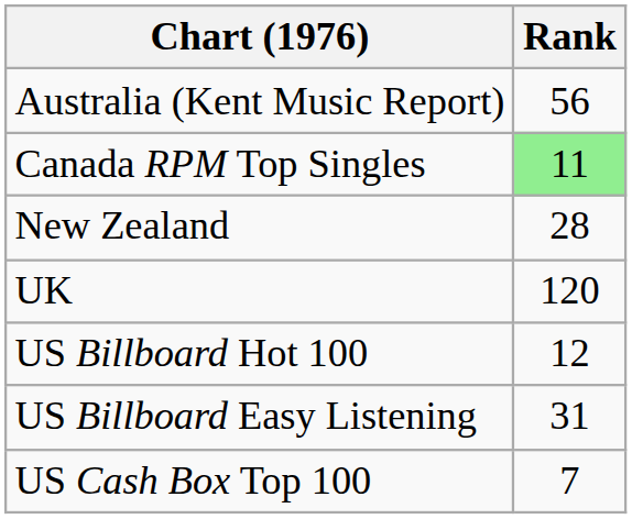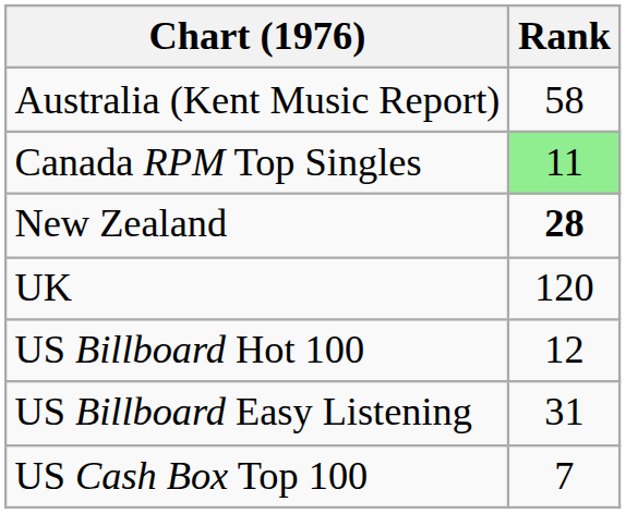Australia (Kent Music Report) | Rank: 56 -> 58
New Zealand | Rank: normal -> bold
